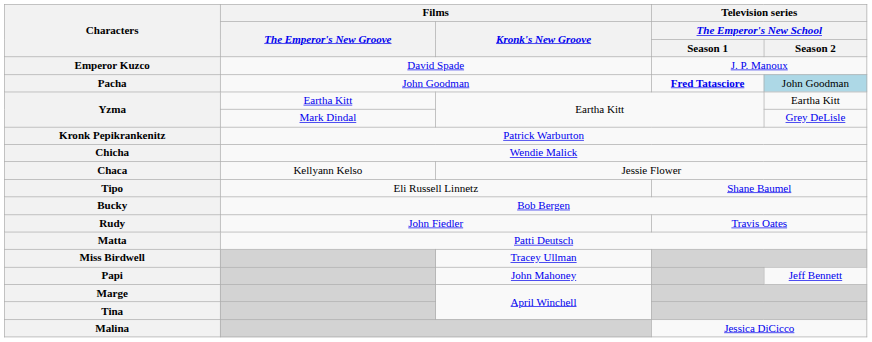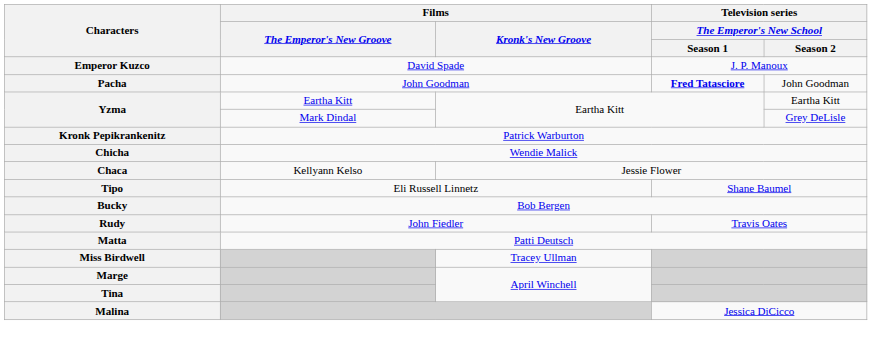Pacha | Television series / The Emperor's New School / Season 2: lightblue background -> no background
- row: Papi | John Mahoney | Jeff Bennett
